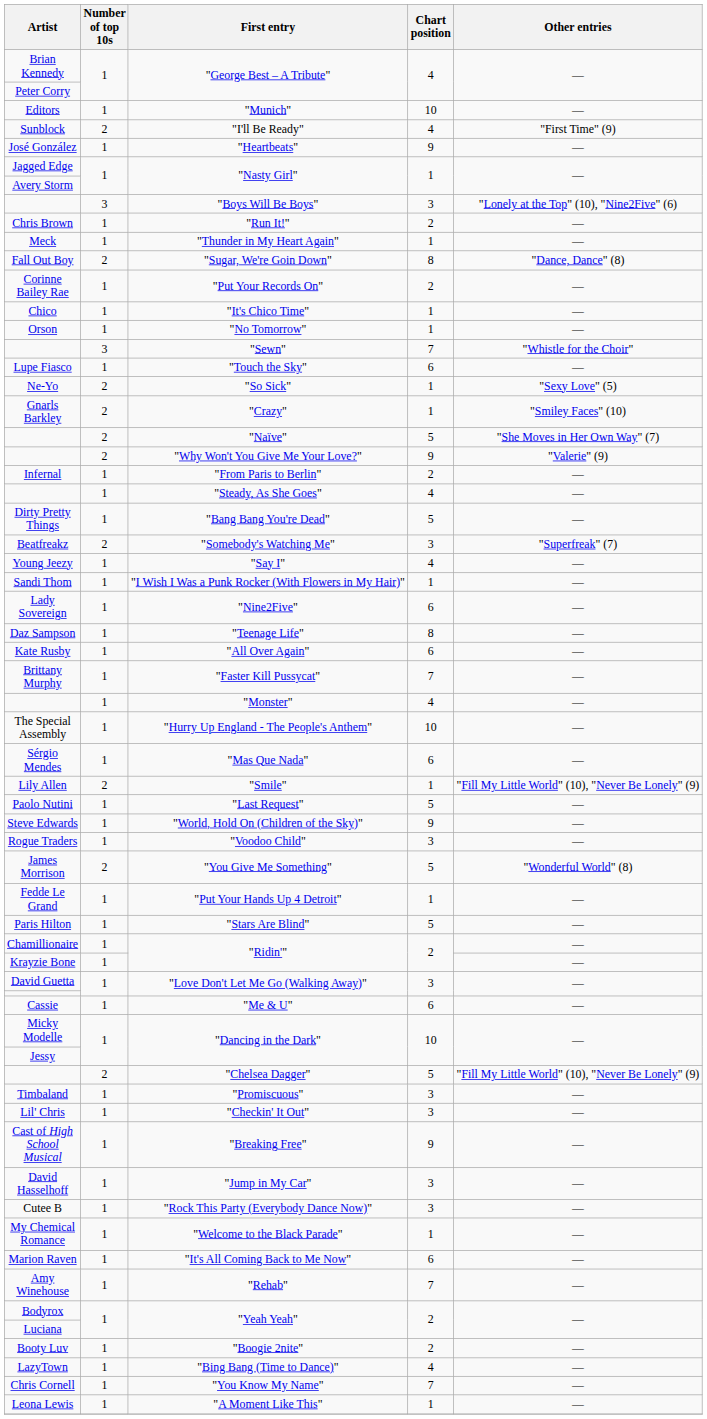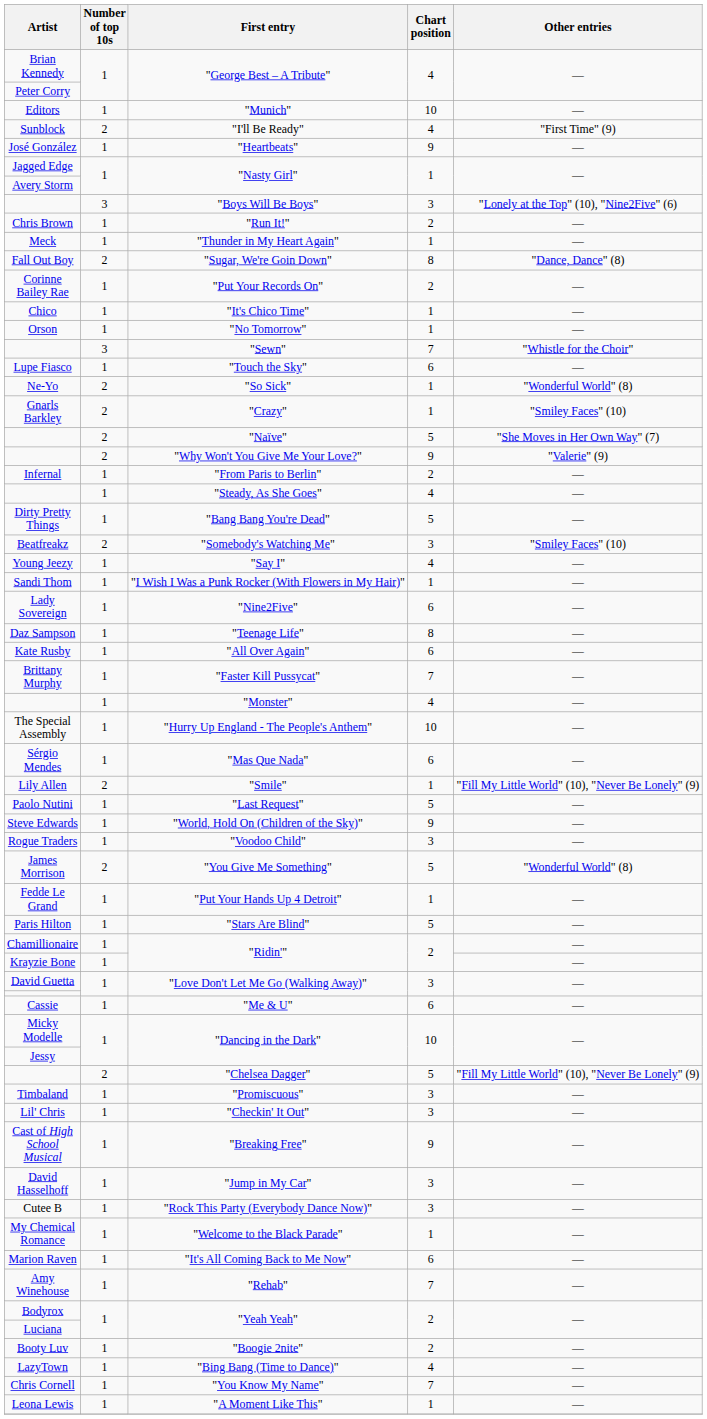"So Sick" | Other entries: "Sexy Love" (5) -> "Wonderful World" (8)
"Somebody's Watching Me" | Other entries: "Superfreak" (7) -> "Smiley Faces" (10)
